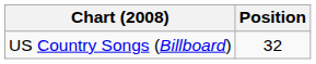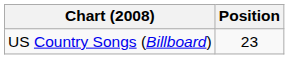US Country Songs (Billboard) | Position: 32 -> 23
